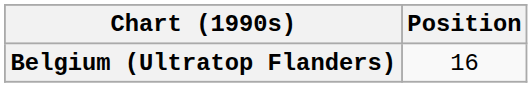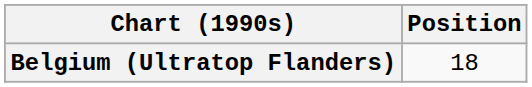Belgium (Ultratop Flanders) | Position: 16 -> 18
